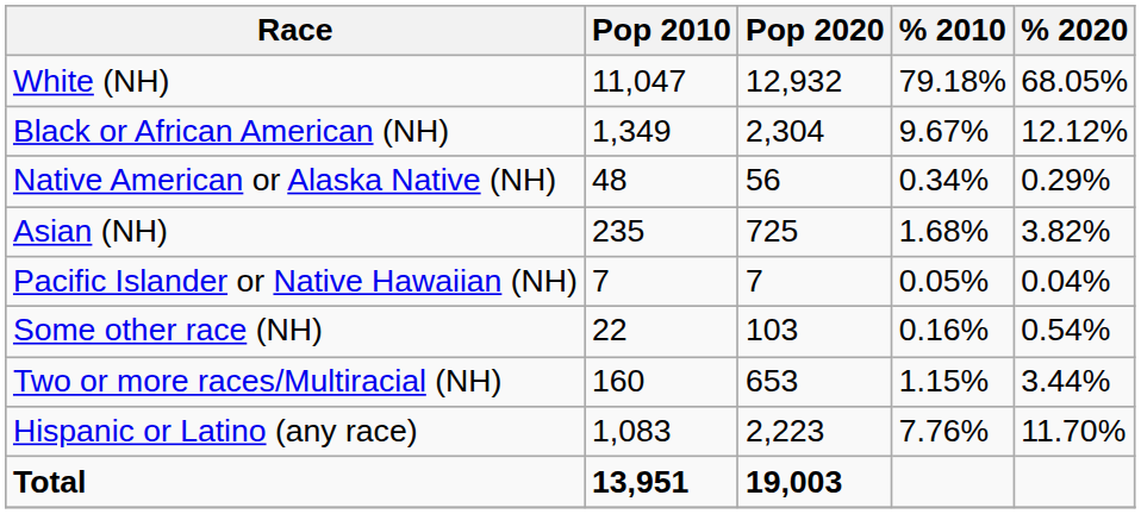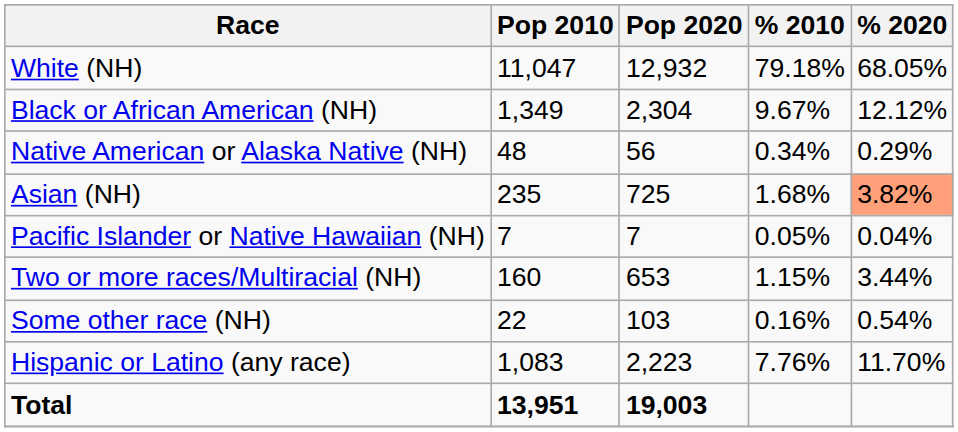Asian (NH) | % 2020: no background -> lightsalmon background
rows swapped: Some other race (NH) <-> Two or more races/Multiracial (NH)
